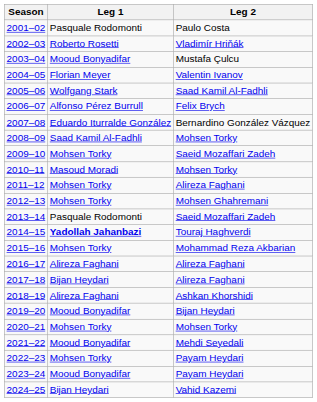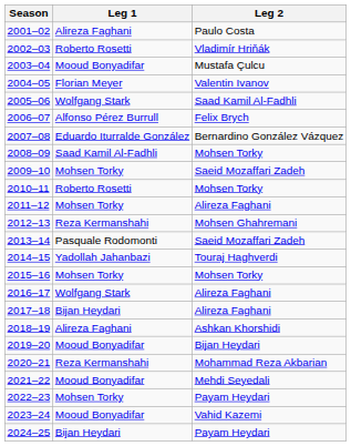2001–02 | Leg 1: Pasquale Rodomonti -> Alireza Faghani
2010–11 | Leg 1: Masoud Moradi -> Roberto Rosetti
2012–13 | Leg 1: Mohsen Torky -> Reza Kermanshahi
2014–15 | Leg 1: bold -> normal
2015–16 | Leg 2: Mohammad Reza Akbarian -> Mohsen Torky
2016–17 | Leg 1: Alireza Faghani -> Wolfgang Stark
2020–21 | Leg 1: Mohsen Torky -> Reza Kermanshahi
2020–21 | Leg 2: Mohsen Torky -> Mohammad Reza Akbarian
2023–24 | Leg 2: Payam Heydari -> Vahid Kazemi
2024–25 | Leg 2: Vahid Kazemi -> Payam Heydari
